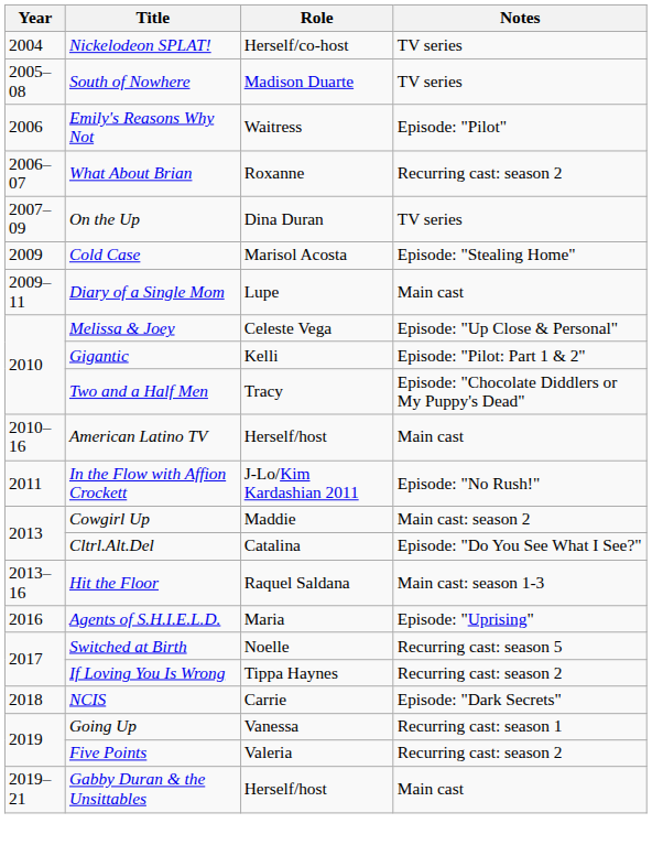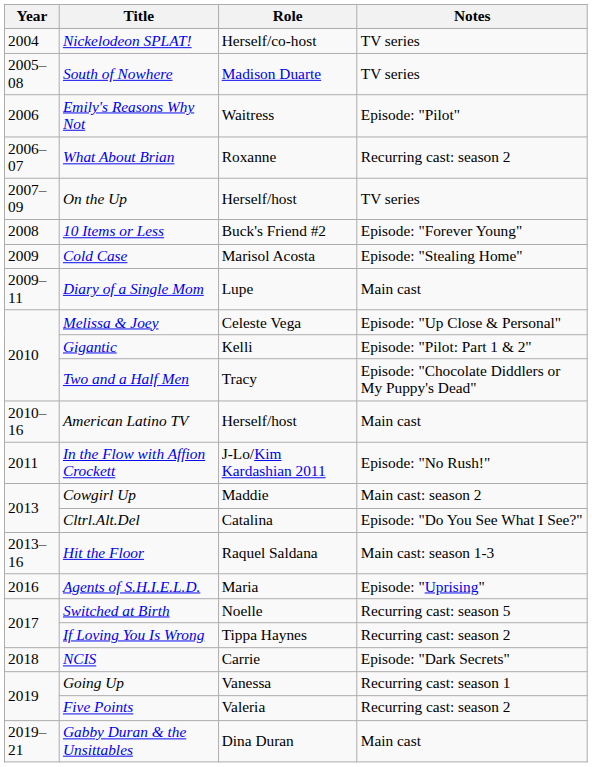On the Up | Role: Dina Duran -> Herself/host
+ row: 2008 | 10 Items or Less | Buck's Friend #2 | Episode: "Forever Young"
Gabby Duran & the Unsittables | Role: Herself/host -> Dina Duran
